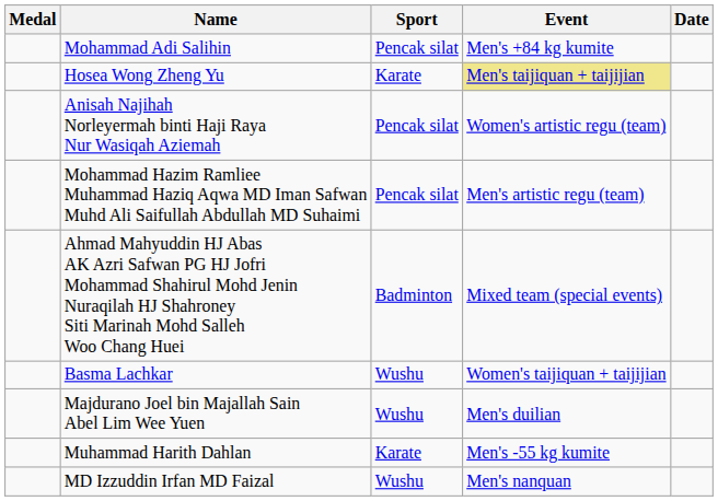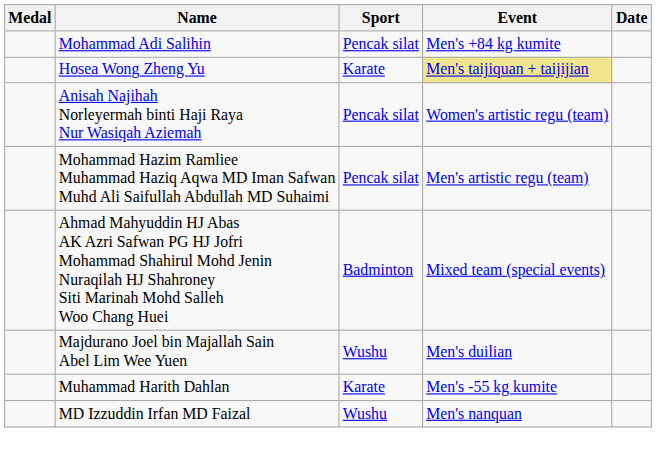- row: Basma Lachkar | Wushu | Women's taijiquan + taijijian
